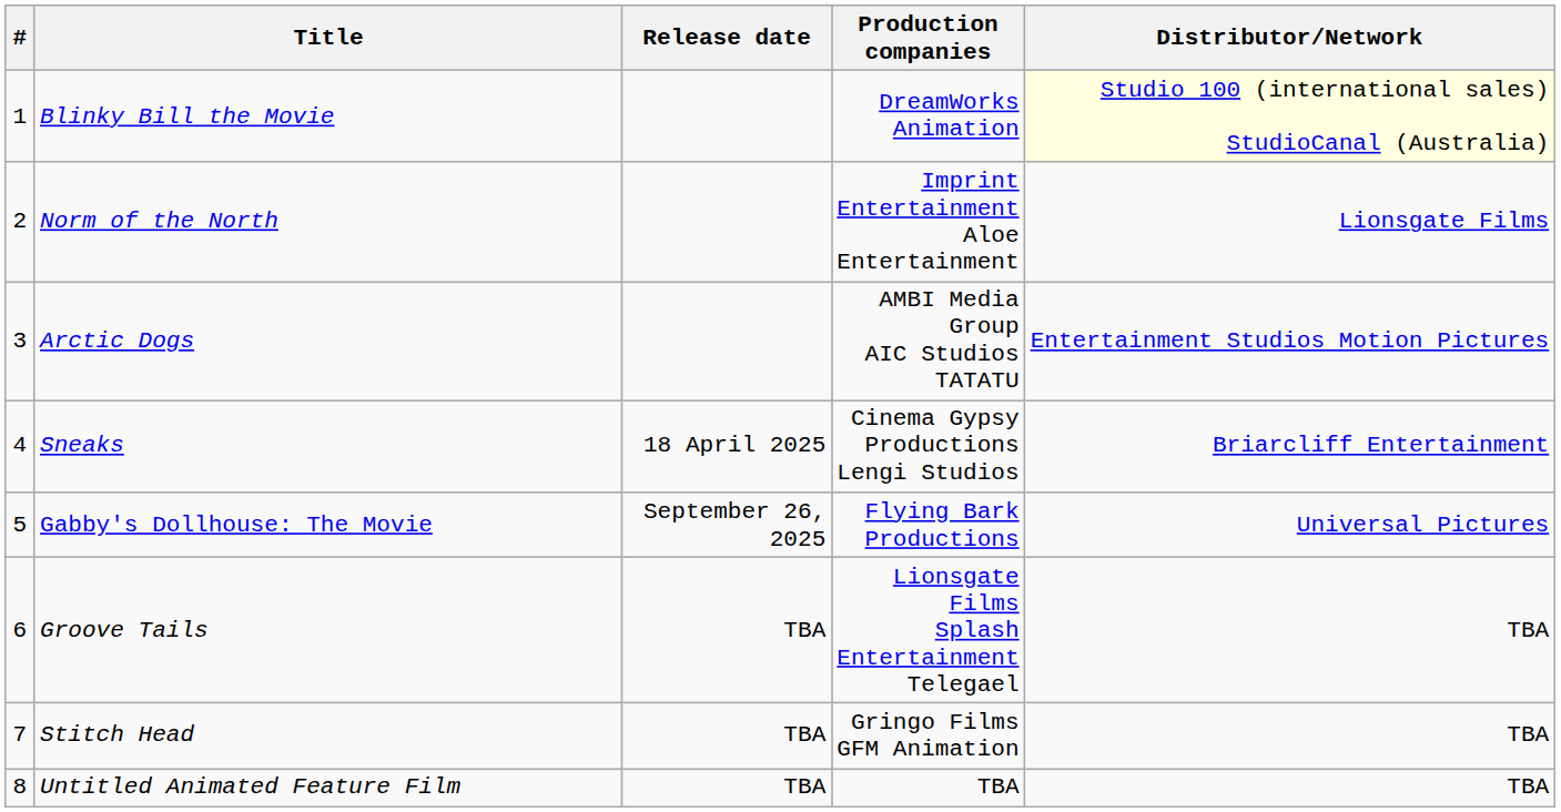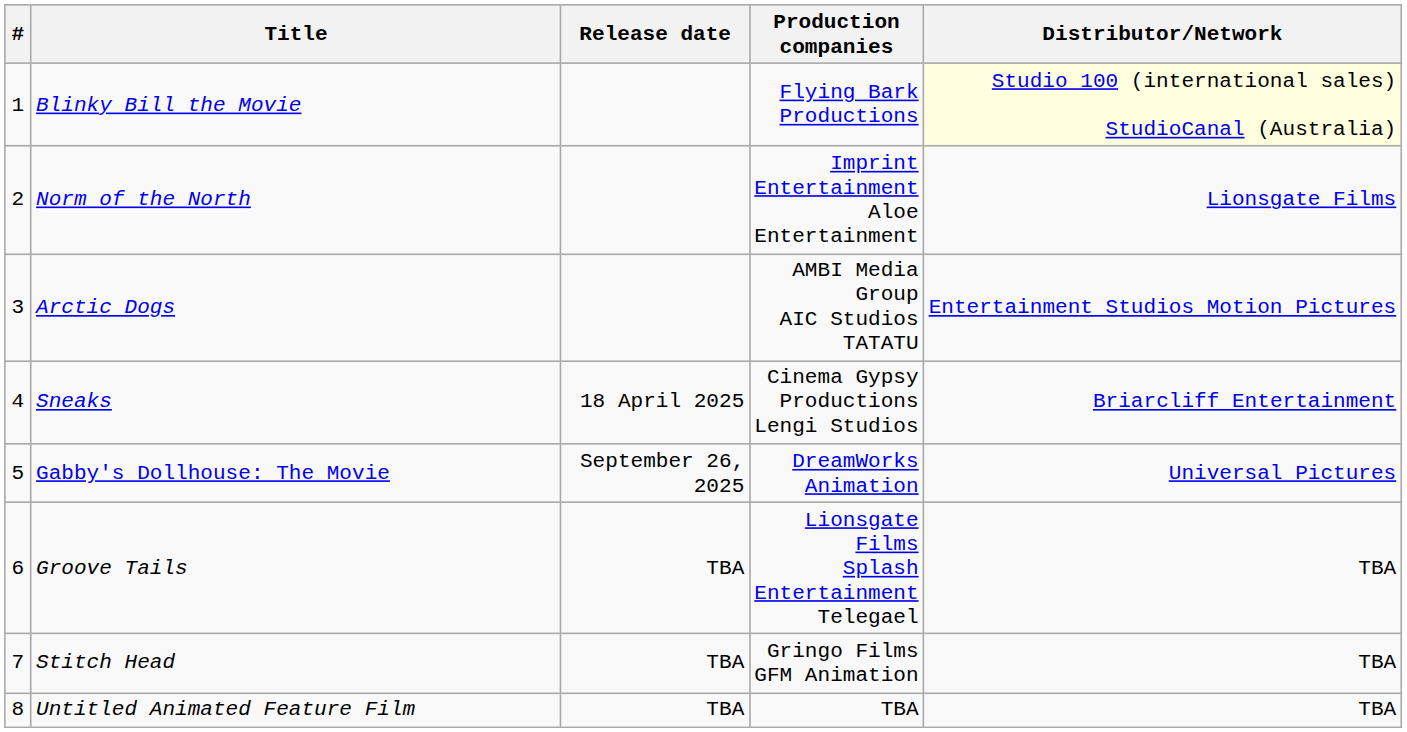Blinky Bill the Movie | Production companies: DreamWorks Animation -> Flying Bark Productions
Gabby's Dollhouse: The Movie | Production companies: Flying Bark Productions -> DreamWorks Animation
